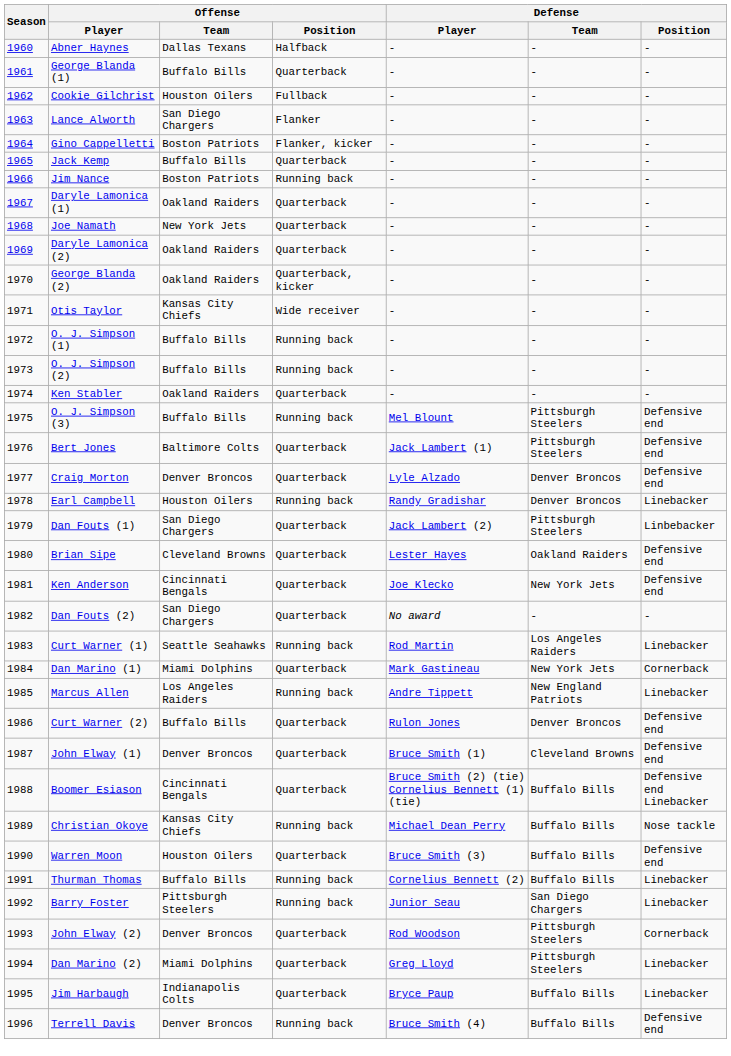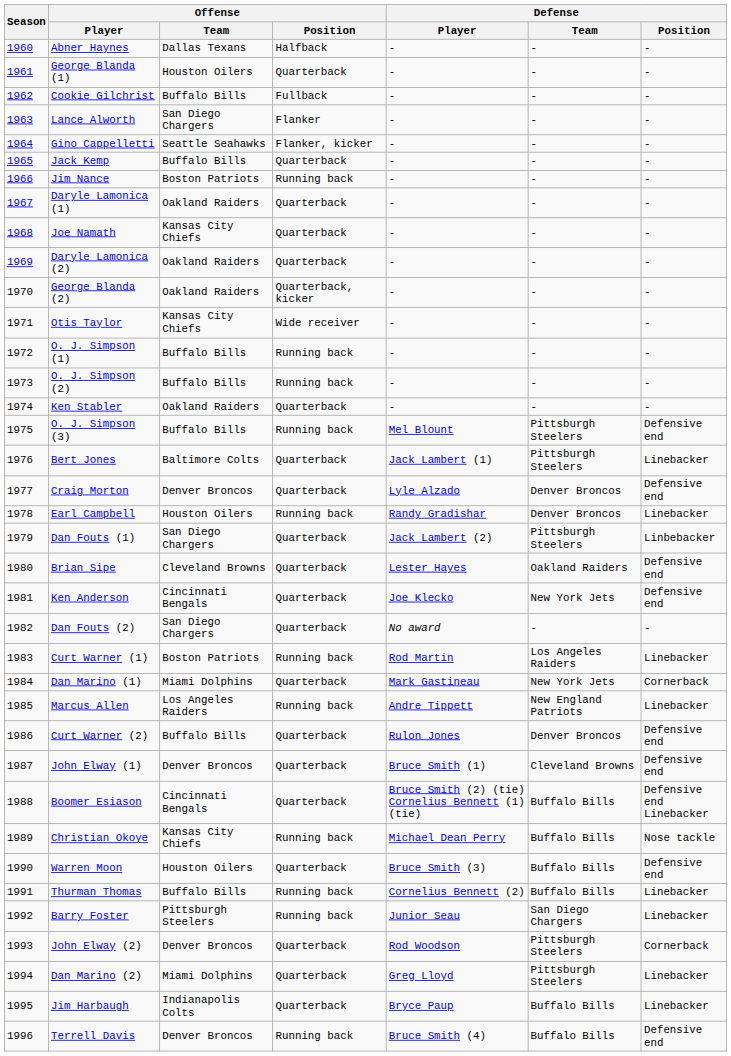George Blanda (1) | Offense / Team: Buffalo Bills -> Houston Oilers
Cookie Gilchrist | Offense / Team: Houston Oilers -> Buffalo Bills
Gino Cappelletti | Offense / Team: Boston Patriots -> Seattle Seahawks
Joe Namath | Offense / Team: New York Jets -> Kansas City Chiefs
Bert Jones | Defense / Position: Defensive end -> Linebacker
Curt Warner (1) | Offense / Team: Seattle Seahawks -> Boston Patriots
